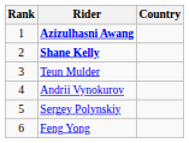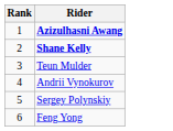- column: Country
